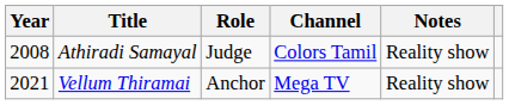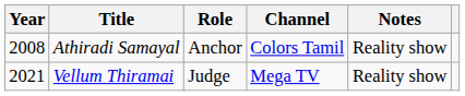Athiradi Samayal | Role: Judge -> Anchor
Vellum Thiramai | Role: Anchor -> Judge
